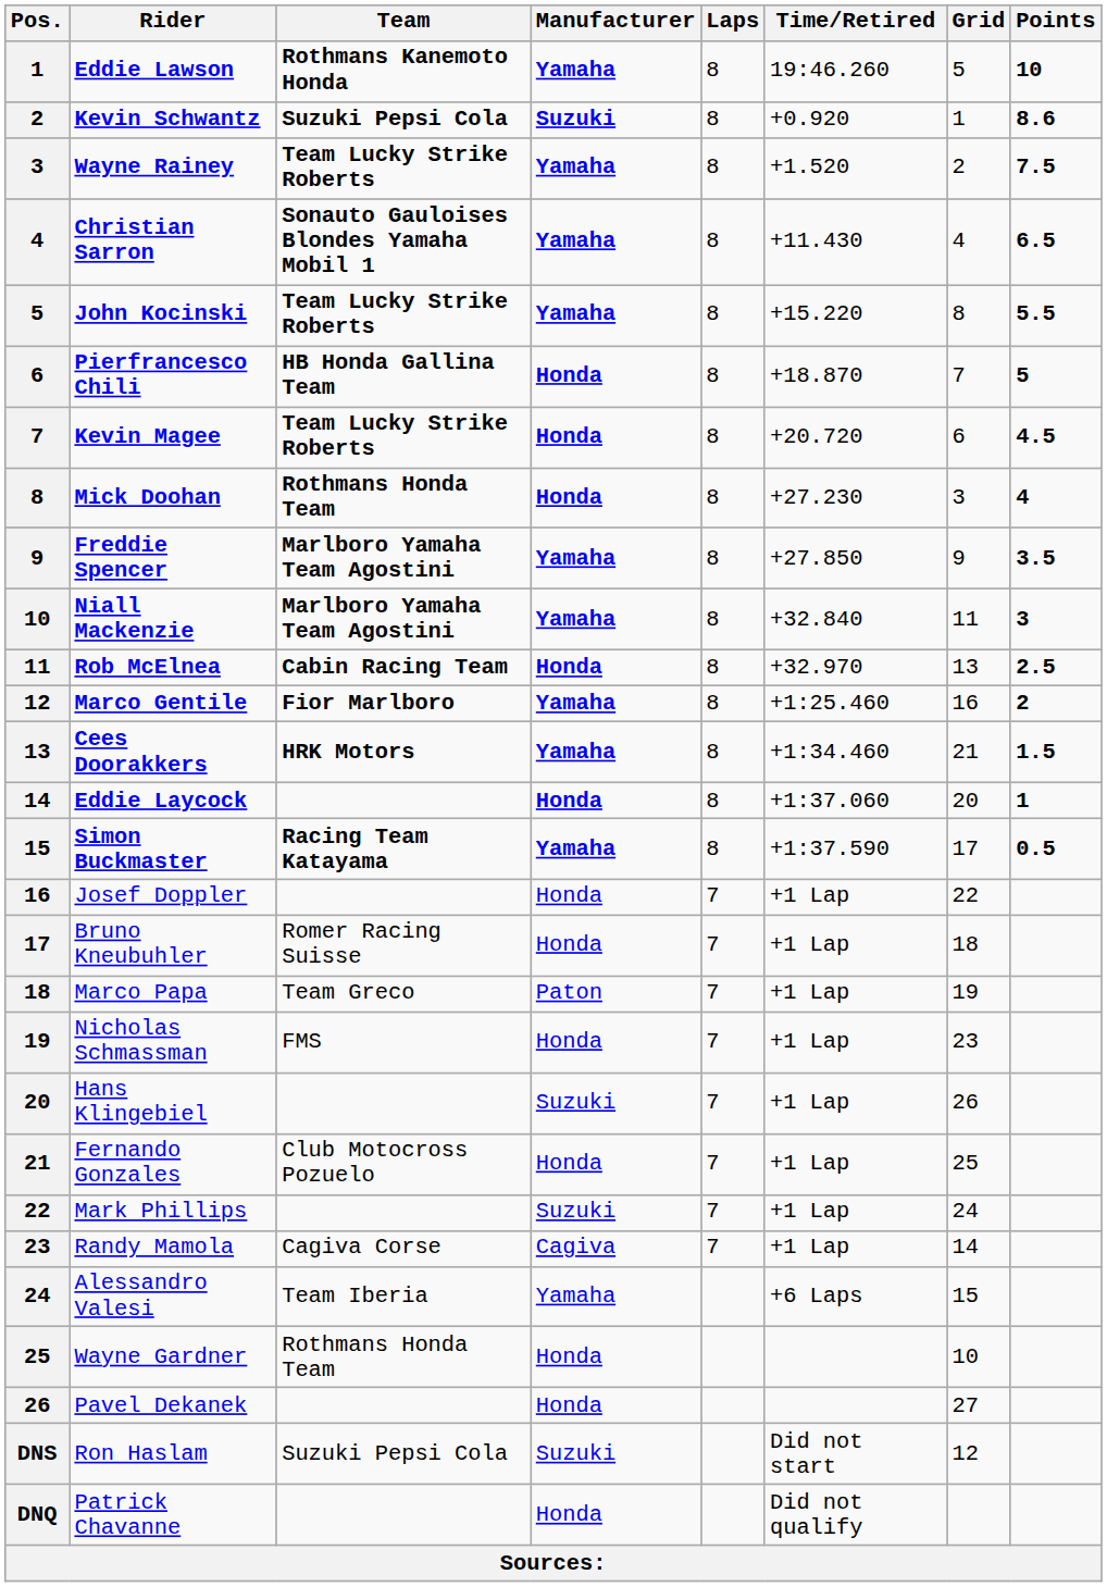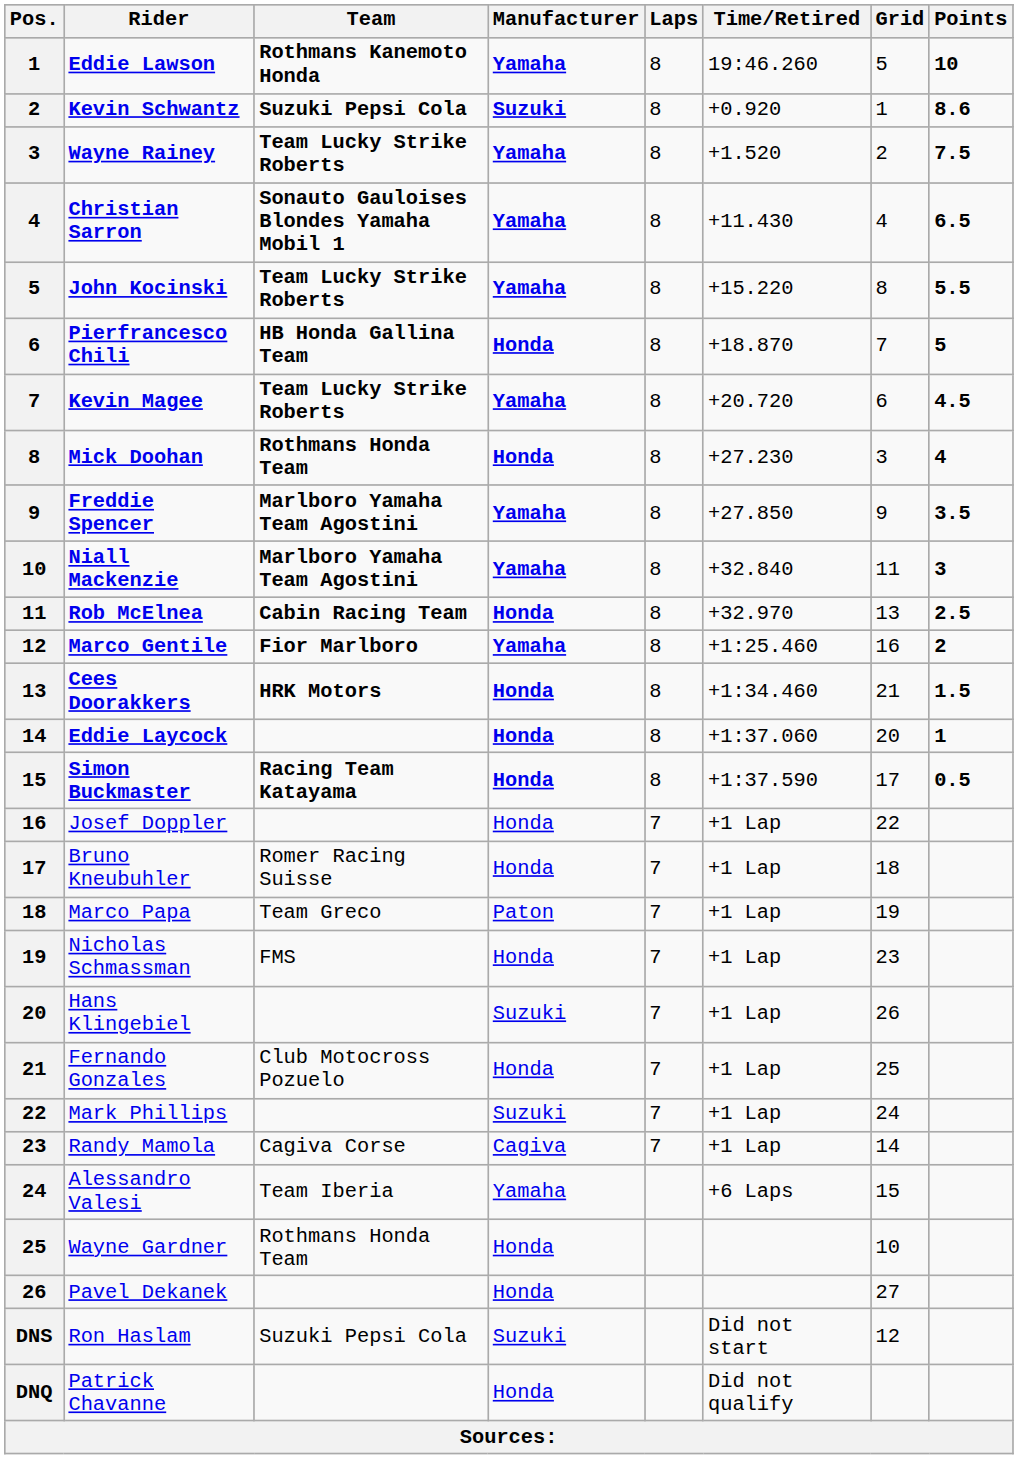Kevin Magee | Manufacturer: Honda -> Yamaha
Cees Doorakkers | Manufacturer: Yamaha -> Honda
Simon Buckmaster | Manufacturer: Yamaha -> Honda
